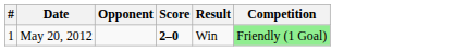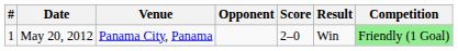+ column: Venue | Panama City, Panama
May 20, 2012 | Score: bold -> normal
